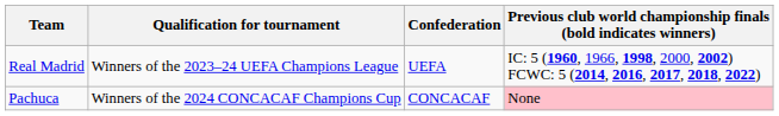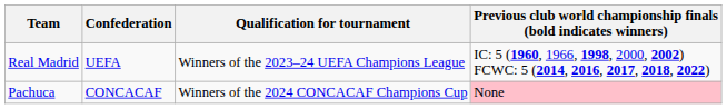columns swapped: Confederation <-> Qualification for tournament
